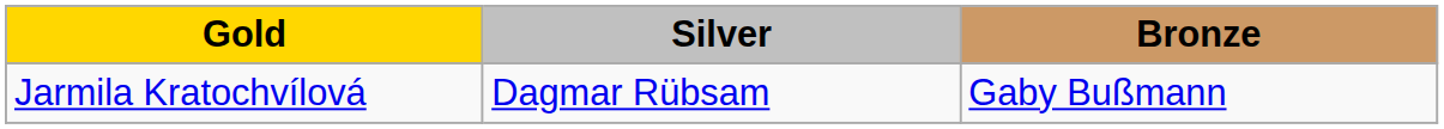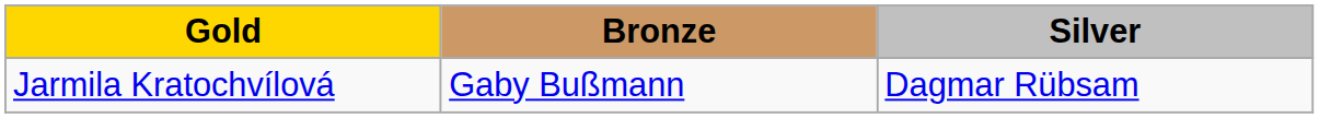columns swapped: Silver <-> Bronze
